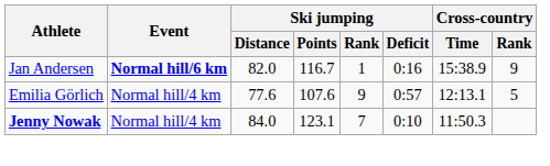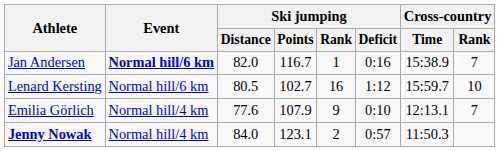Jan Andersen | Cross-country / Rank: 9 -> 7
+ row: Lenard Kersting | Normal hill/6 km | 80.5 | 102.7 | 16 | 1:12 | 15:59.7 | 10
Emilia Görlich | Ski jumping / Points: 107.6 -> 107.9
Emilia Görlich | Ski jumping / Deficit: 0:57 -> 0:10
Emilia Görlich | Cross-country / Rank: 5 -> 7
Jenny Nowak | Ski jumping / Rank: 7 -> 2
Jenny Nowak | Ski jumping / Deficit: 0:10 -> 0:57
